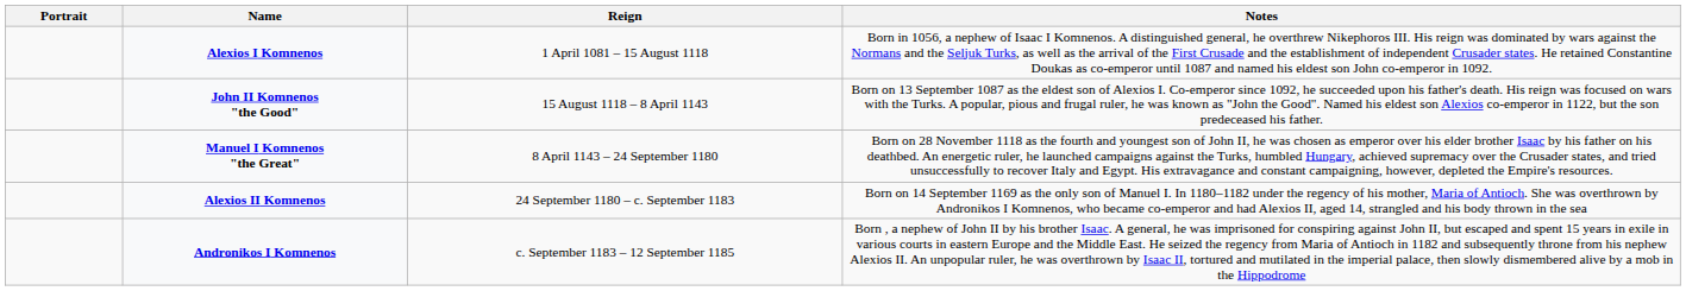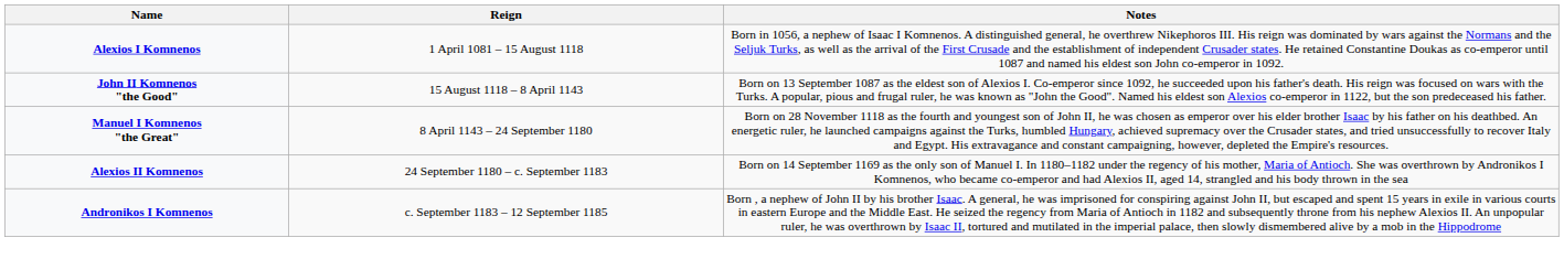- column: Portrait
